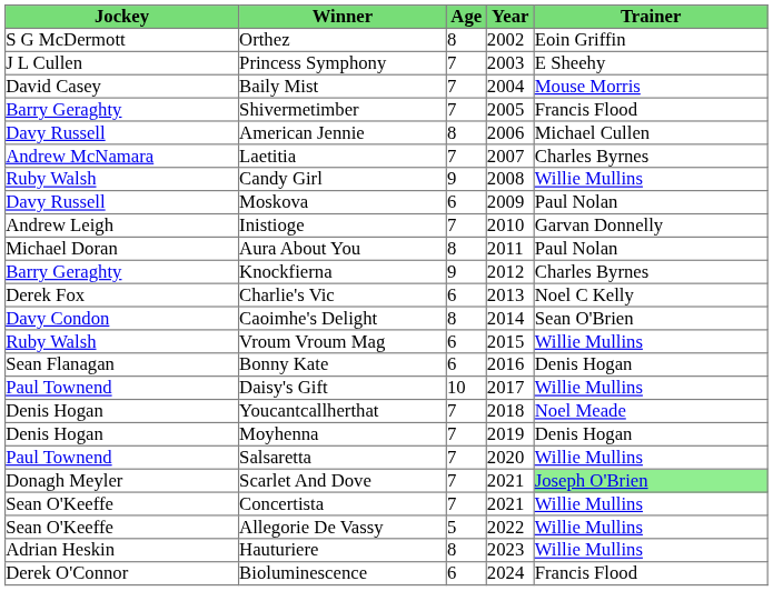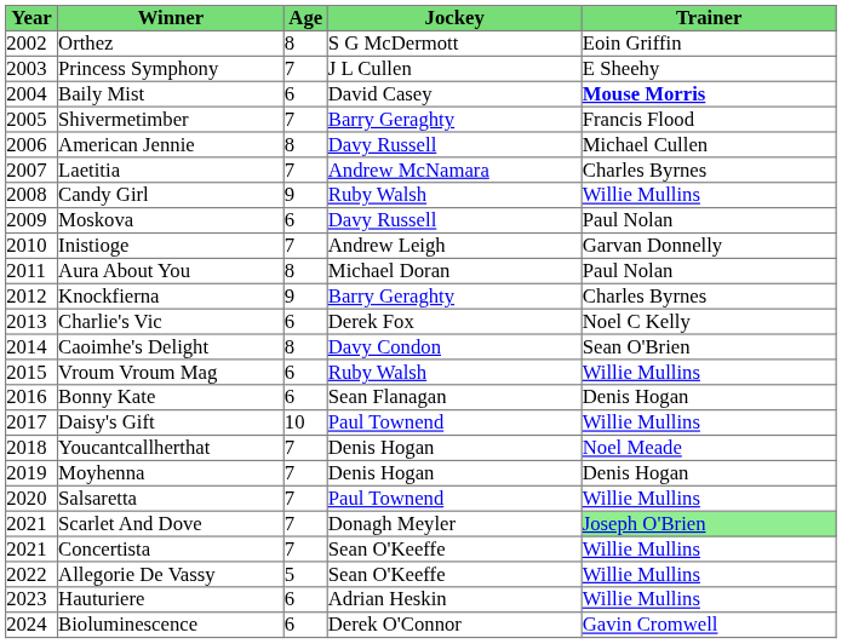columns swapped: Year <-> Jockey
Baily Mist | Age: 7 -> 6
Baily Mist | Trainer: normal -> bold
Hauturiere | Age: 8 -> 6
Bioluminescence | Trainer: Francis Flood -> Gavin Cromwell
